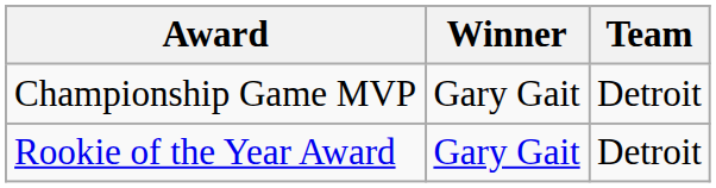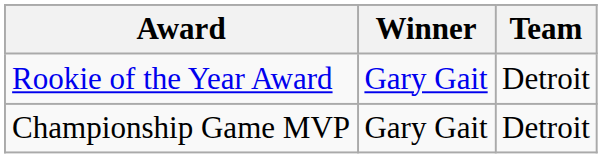rows swapped: Rookie of the Year Award <-> Championship Game MVP
